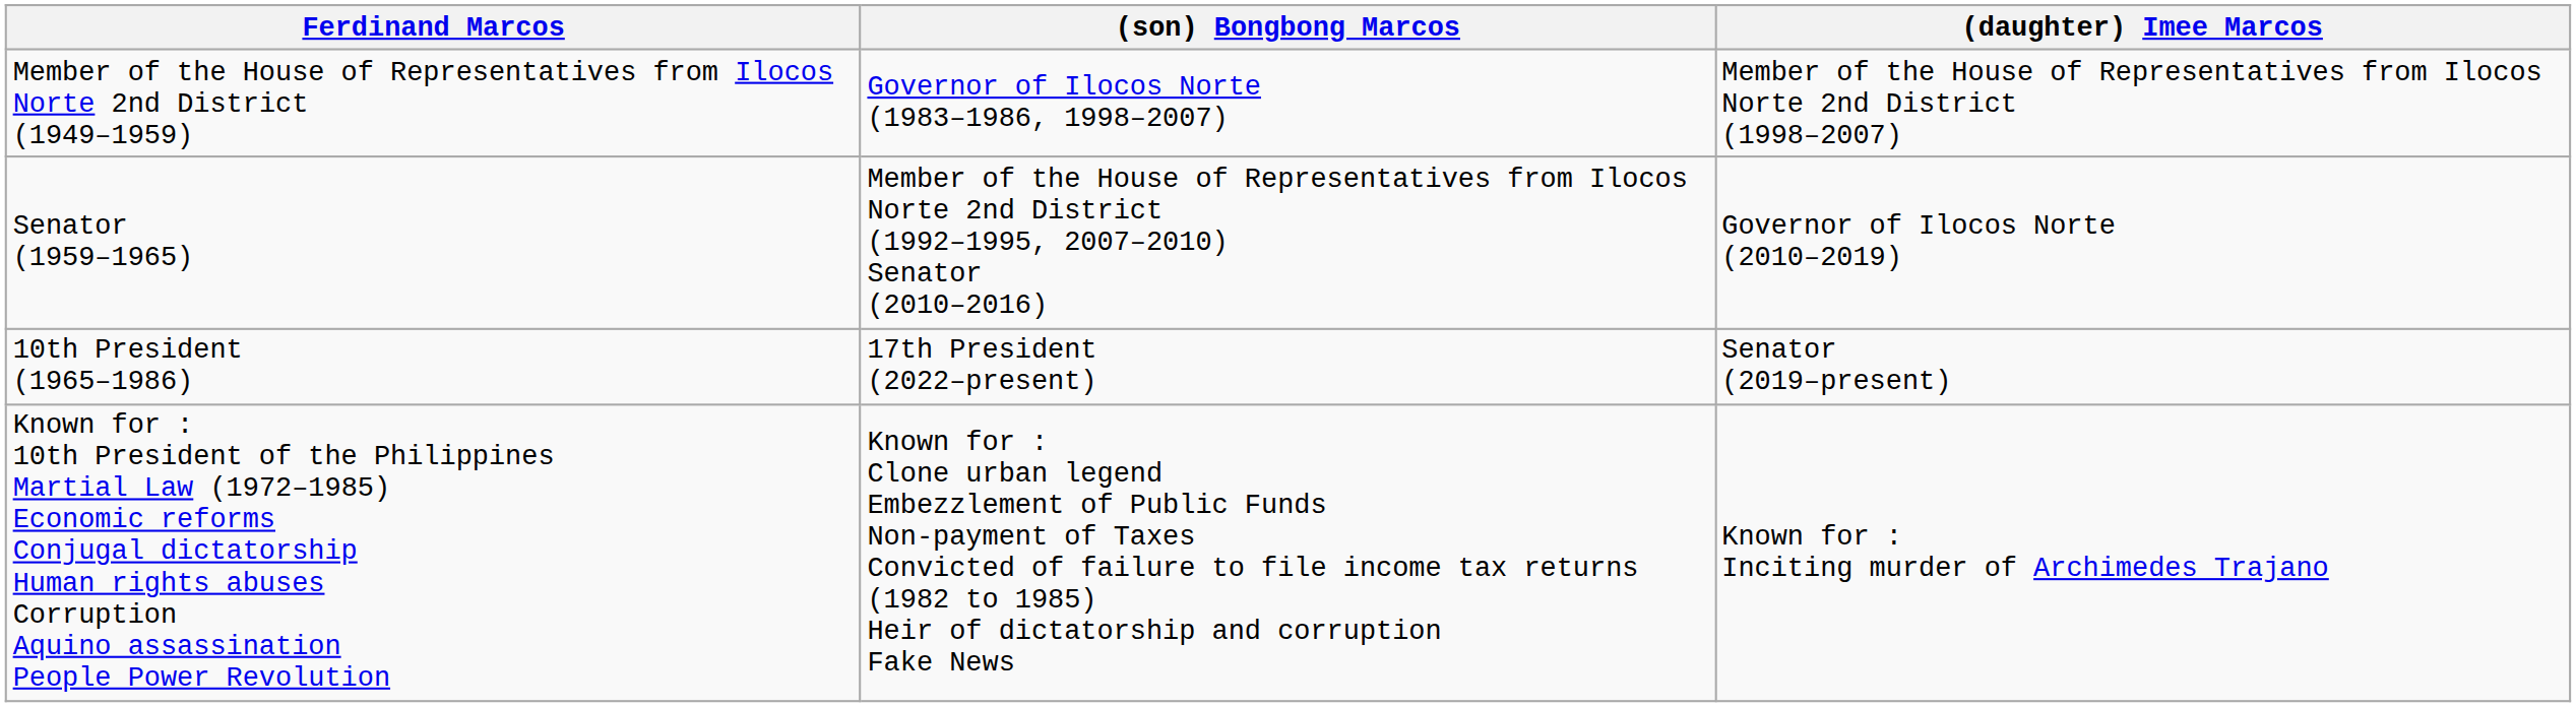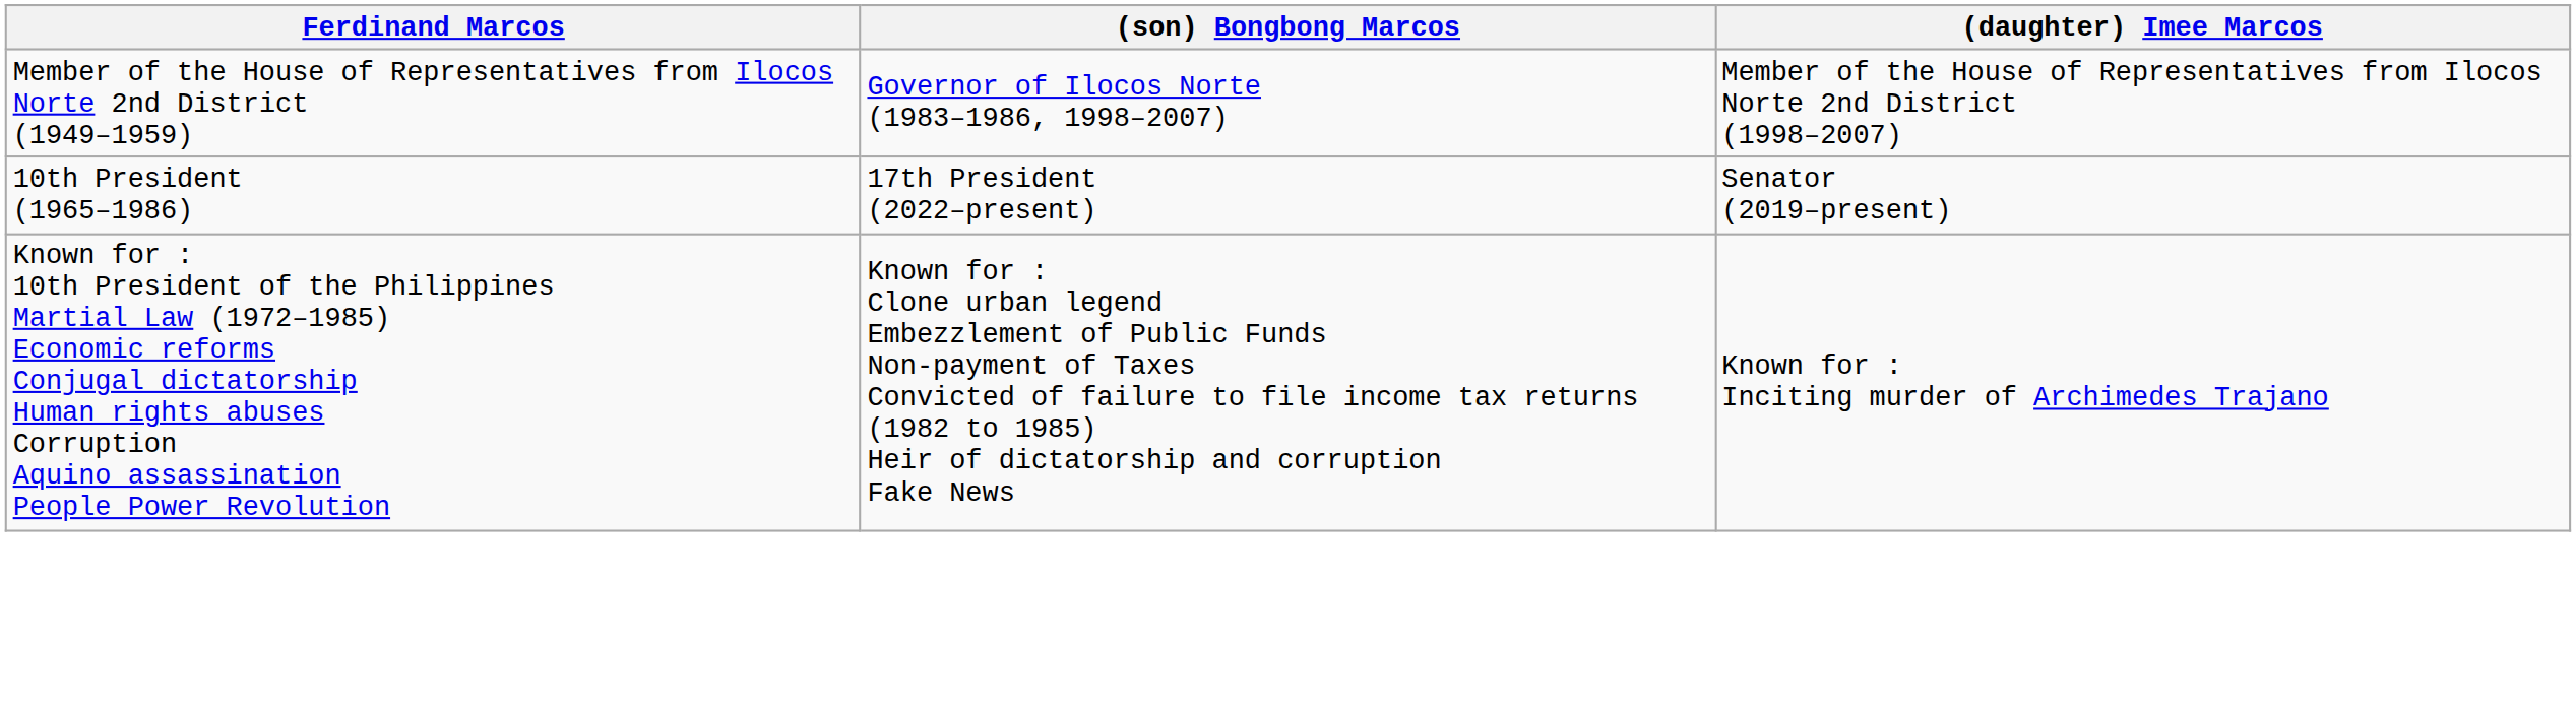- row: Senator (1959–1965) | Member of the House of Representatives from Ilocos Norte 2nd District (1992–1995, 2007–2010) Senator (2010–2016) | Governor of Ilocos Norte (2010–2019)
